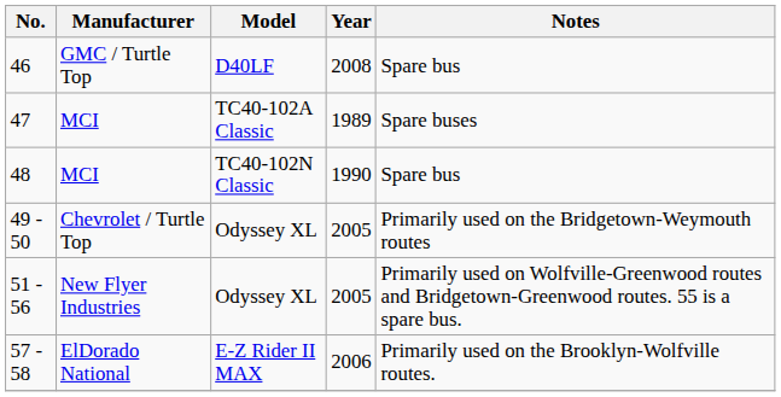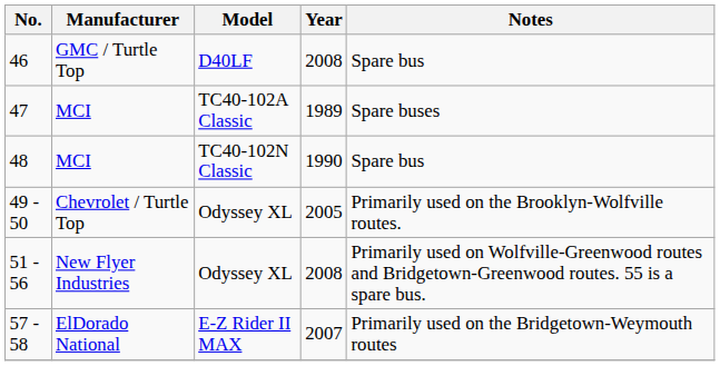49 - 50 | Notes: Primarily used on the Bridgetown-Weymouth routes -> Primarily used on the Brooklyn-Wolfville routes.
51 - 56 | Year: 2005 -> 2008
57 - 58 | Year: 2006 -> 2007
57 - 58 | Notes: Primarily used on the Brooklyn-Wolfville routes. -> Primarily used on the Bridgetown-Weymouth routes
